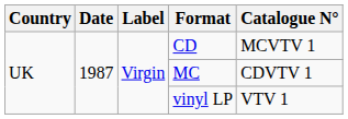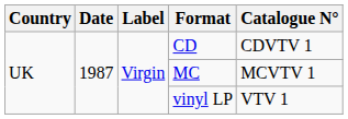CD | Catalogue N°: MCVTV 1 -> CDVTV 1
MC | Catalogue N°: CDVTV 1 -> MCVTV 1
